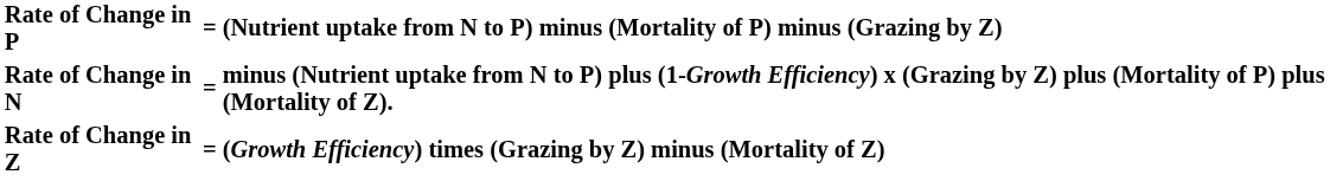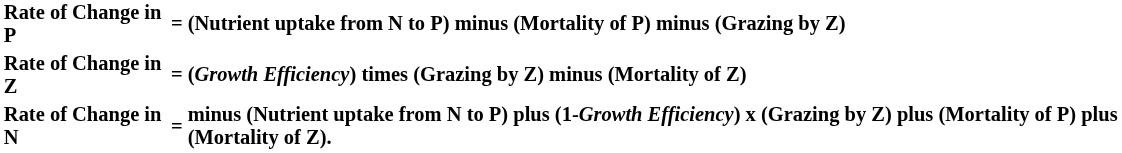rows swapped: Rate of Change in Z <-> Rate of Change in N
